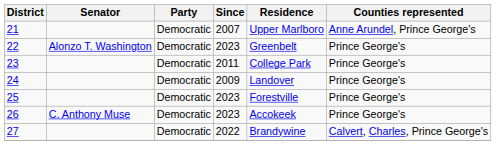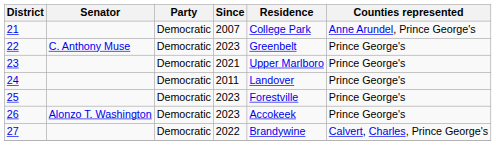21 | Residence: Upper Marlboro -> College Park
22 | Senator: Alonzo T. Washington -> C. Anthony Muse
23 | Since: 2011 -> 2021
23 | Residence: College Park -> Upper Marlboro
24 | Since: 2009 -> 2011
26 | Senator: C. Anthony Muse -> Alonzo T. Washington
